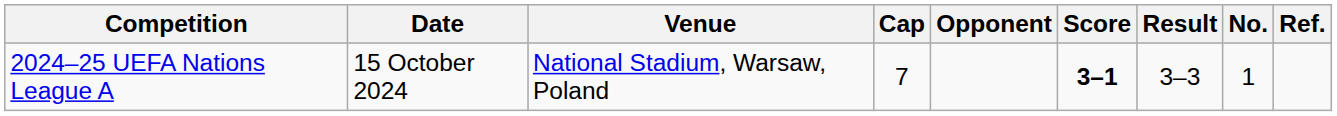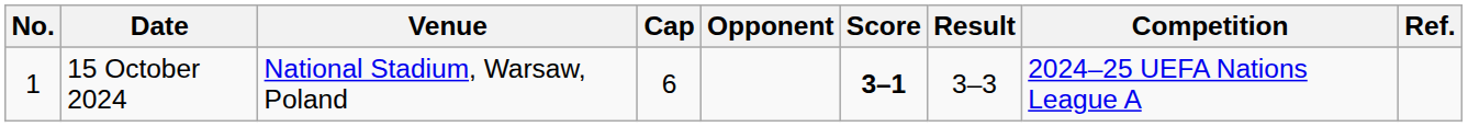columns swapped: No. <-> Competition
15 October 2024 | Cap: 7 -> 6
